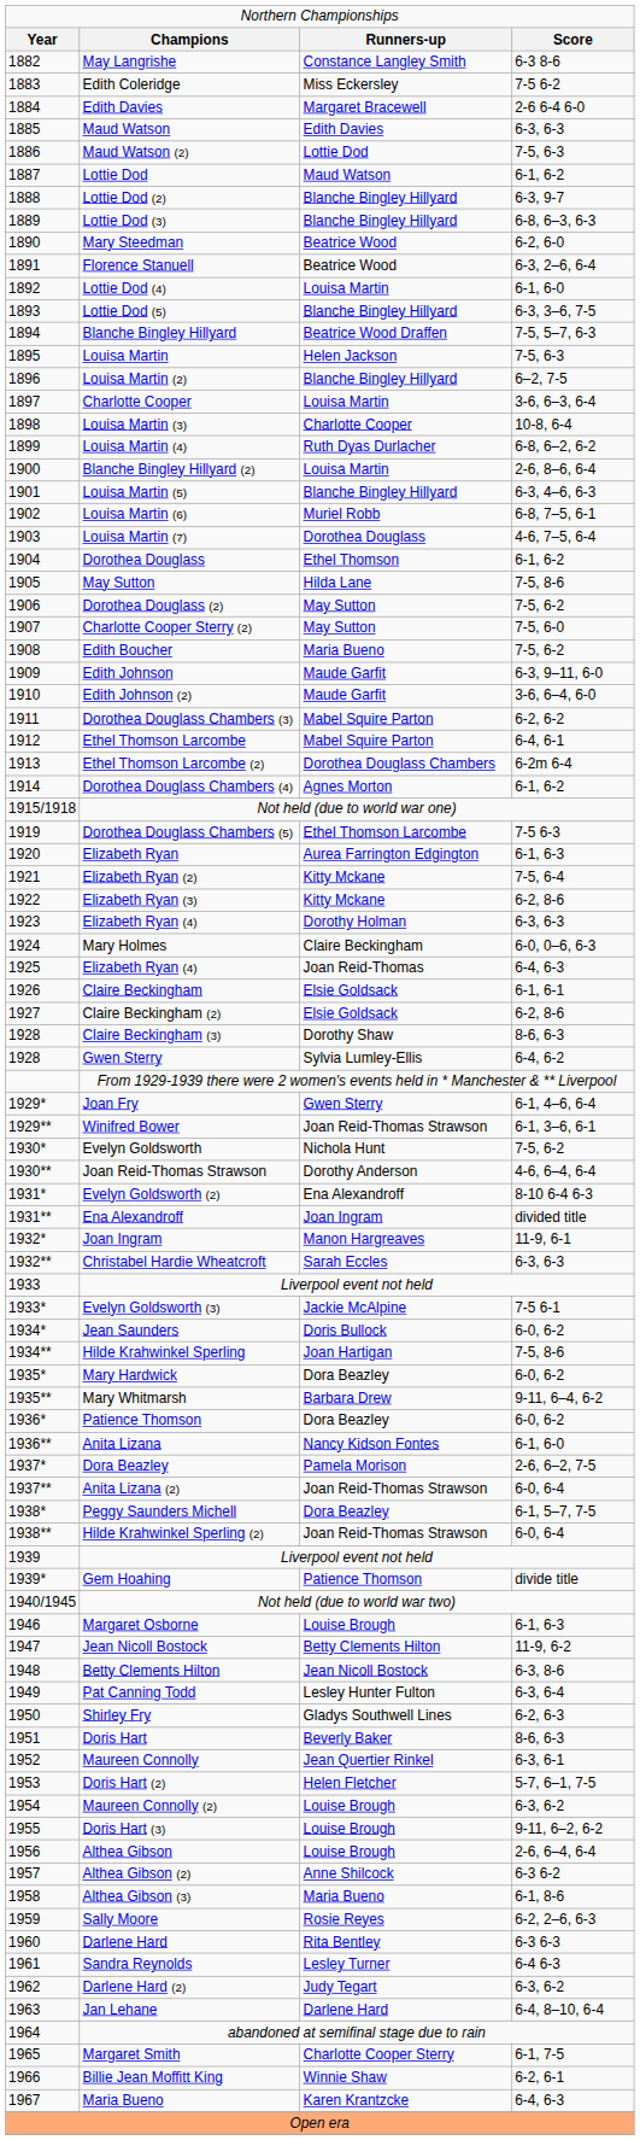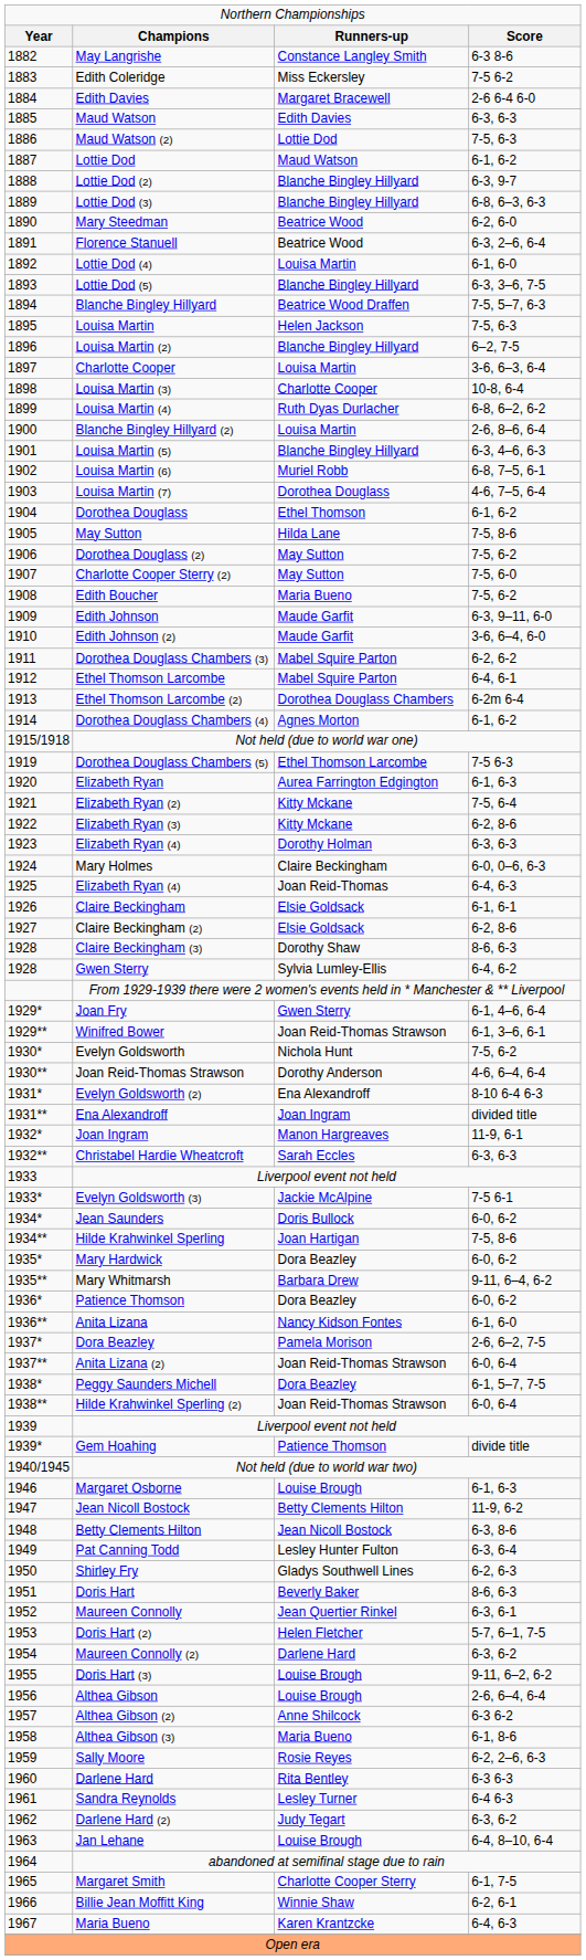Maureen Connolly (2) | column 3: Louise Brough -> Darlene Hard
Jan Lehane | column 3: Darlene Hard -> Louise Brough
